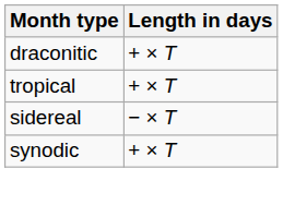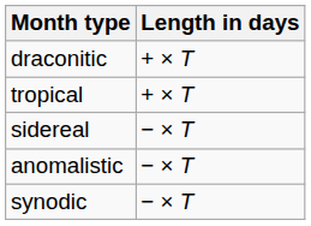+ row: anomalistic | − × T
synodic | Length in days: + × T -> − × T
